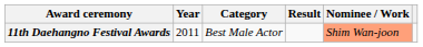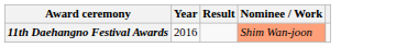- column: Category | Best Male Actor
11th Daehangno Festival Awards | Year: 2011 -> 2016
